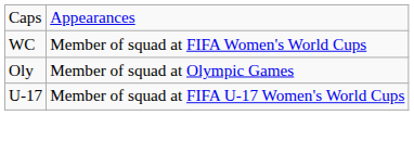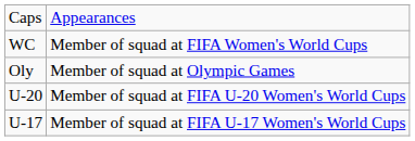+ row: U-20 | Member of squad at FIFA U-20 Women's World Cups
